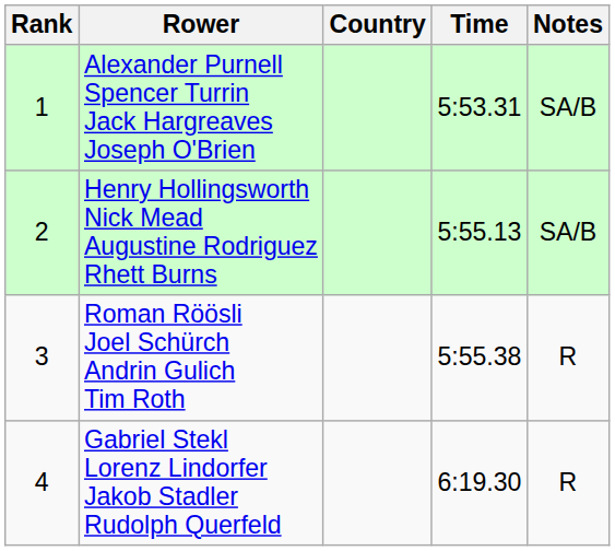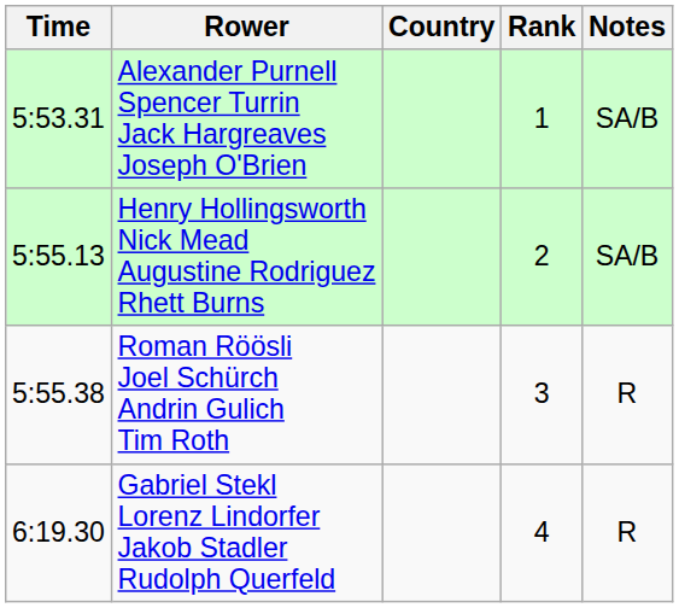columns swapped: Rank <-> Time
